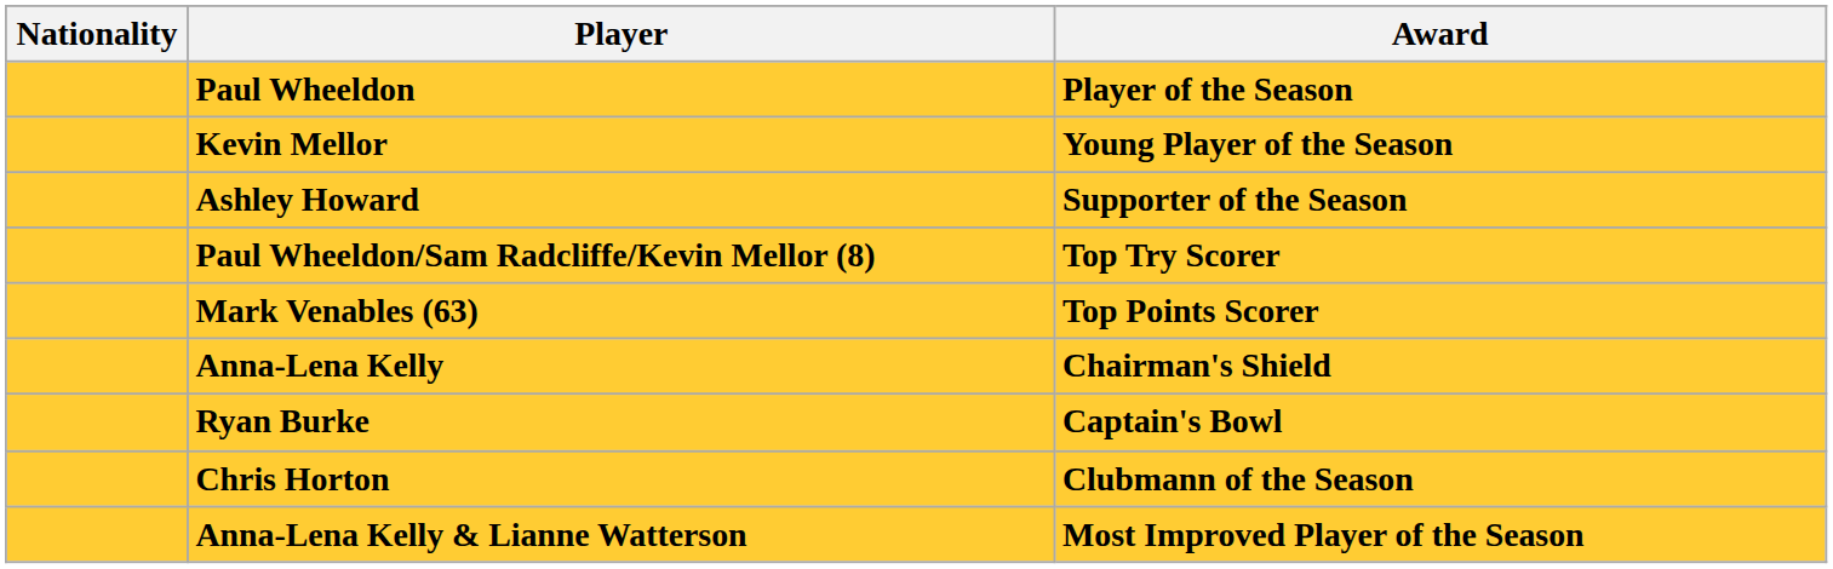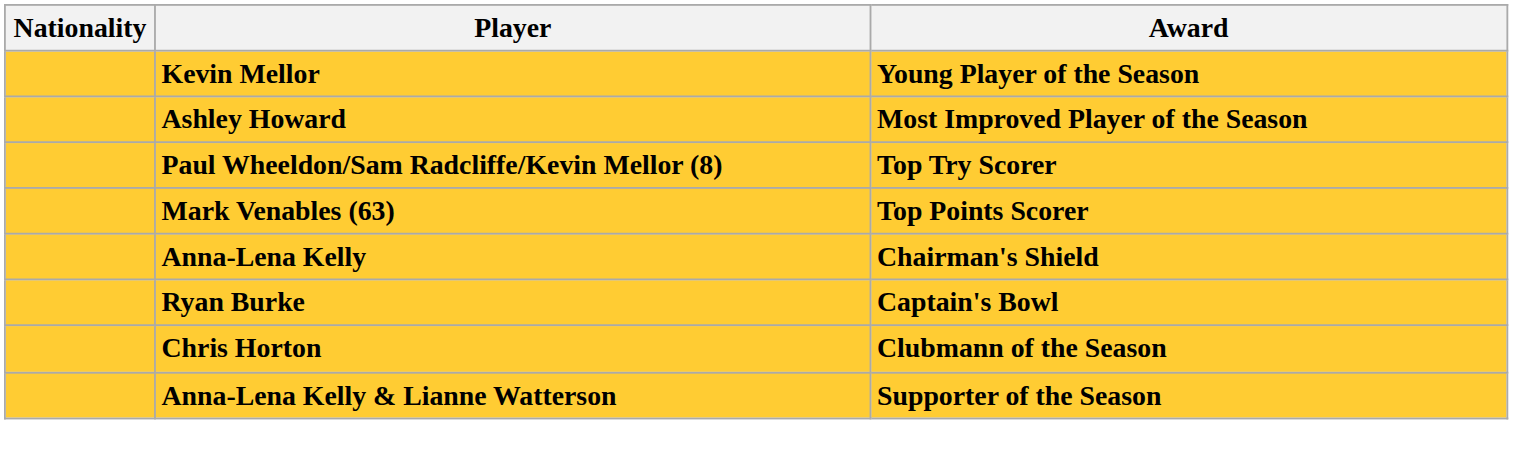- row: Paul Wheeldon | Player of the Season
Ashley Howard | Award: Supporter of the Season -> Most Improved Player of the Season
Anna-Lena Kelly & Lianne Watterson | Award: Most Improved Player of the Season -> Supporter of the Season
